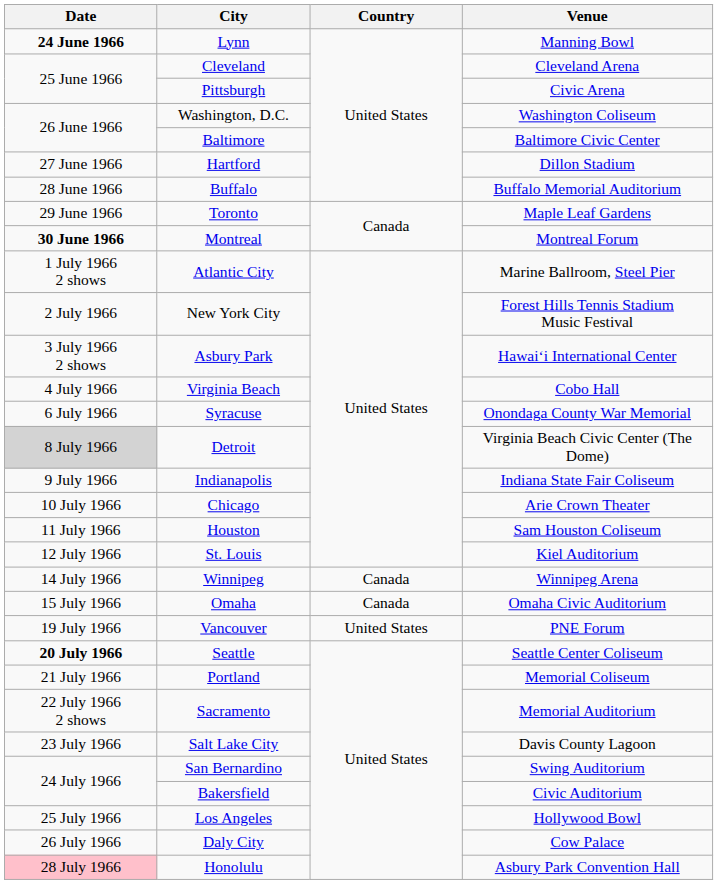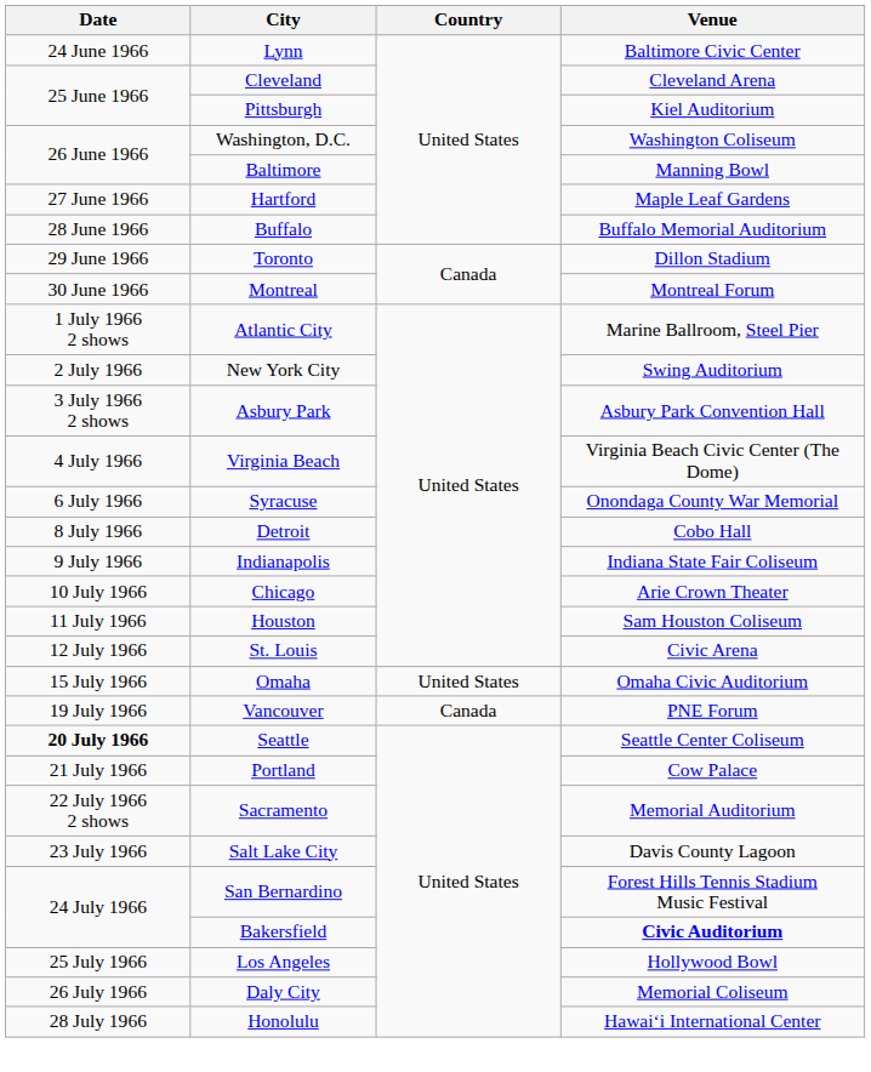Lynn | Date: bold -> normal
Lynn | Venue: Manning Bowl -> Baltimore Civic Center
Pittsburgh | Venue: Civic Arena -> Kiel Auditorium
Baltimore | Venue: Baltimore Civic Center -> Manning Bowl
Hartford | Venue: Dillon Stadium -> Maple Leaf Gardens
Toronto | Venue: Maple Leaf Gardens -> Dillon Stadium
Montreal | Date: bold -> normal
New York City | Venue: Forest Hills Tennis Stadium Music Festival -> Swing Auditorium
Asbury Park | Venue: Hawaiʻi International Center -> Asbury Park Convention Hall
Virginia Beach | Venue: Cobo Hall -> Virginia Beach Civic Center (The Dome)
Detroit | Date: lightgrey background -> no background
Detroit | Venue: Virginia Beach Civic Center (The Dome) -> Cobo Hall
St. Louis | Venue: Kiel Auditorium -> Civic Arena
- row: 14 July 1966 | Winnipeg | Canada | Winnipeg Arena
Omaha | Country: Canada -> United States
Vancouver | Country: United States -> Canada
Portland | Venue: Memorial Coliseum -> Cow Palace
San Bernardino | Venue: Swing Auditorium -> Forest Hills Tennis Stadium Music Festival
Bakersfield | Venue: normal -> bold
Daly City | Venue: Cow Palace -> Memorial Coliseum
Honolulu | Date: pink background -> no background
Honolulu | Venue: Asbury Park Convention Hall -> Hawaiʻi International Center
